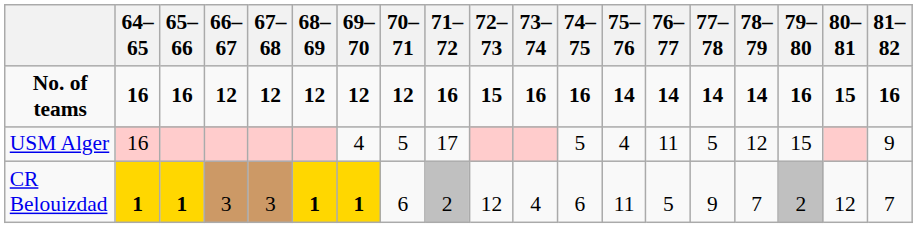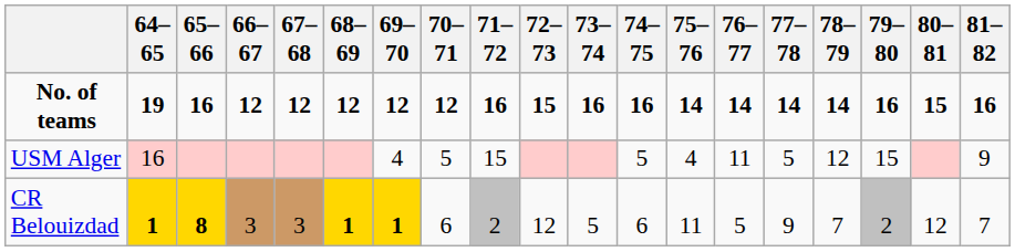No. of teams | 64–65: 16 -> 19
USM Alger | 71–72: 17 -> 15
CR Belouizdad | 65–66: 1 -> 8
CR Belouizdad | 73–74: 4 -> 5
